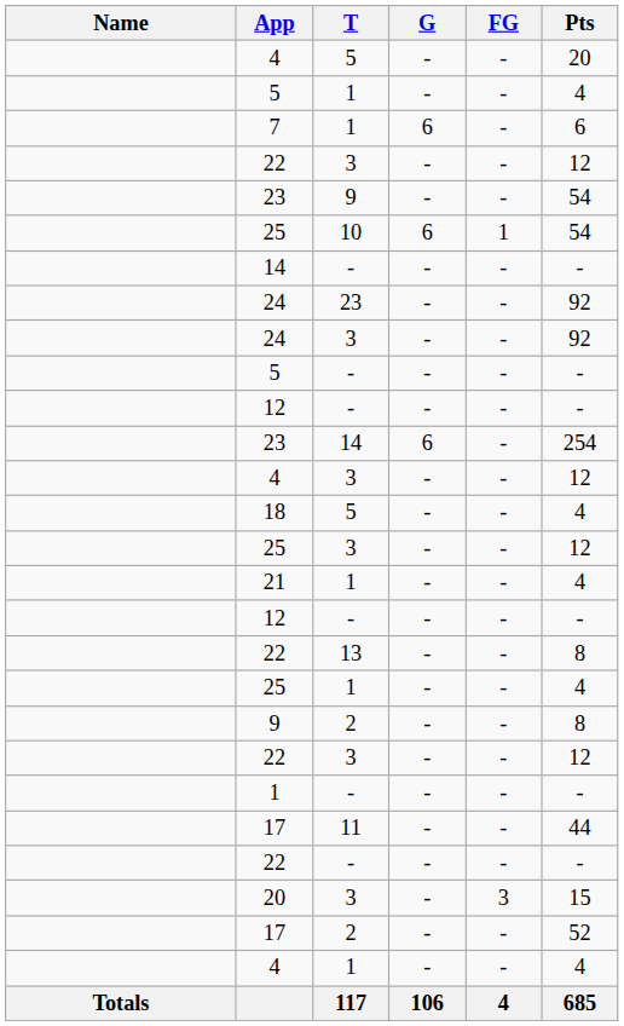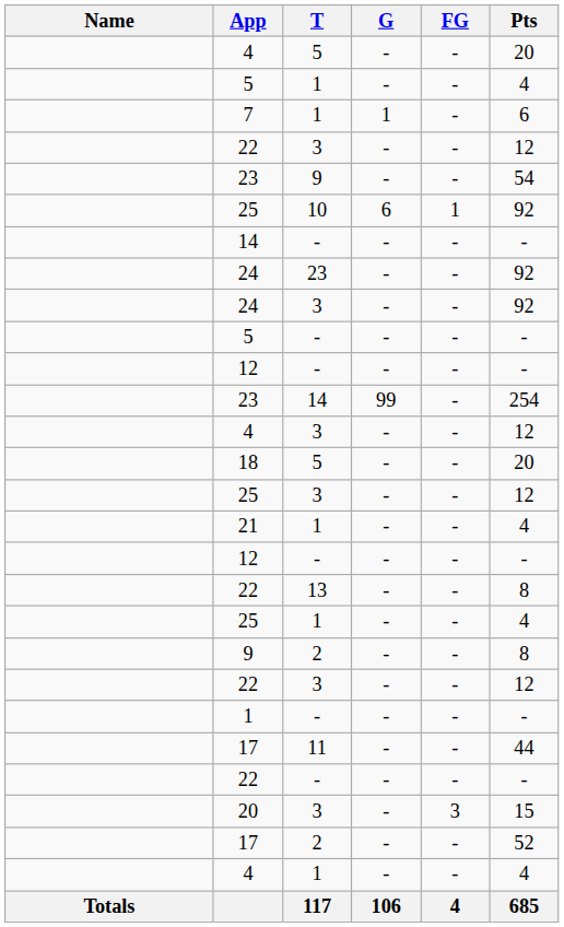7 | G: 6 -> 1
25 / 10 | Pts: 54 -> 92
23 / 14 | G: 6 -> 99
18 | Pts: 4 -> 20
